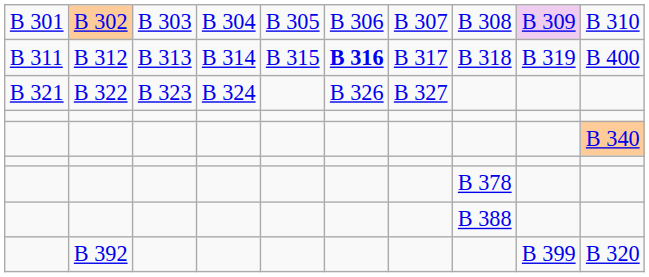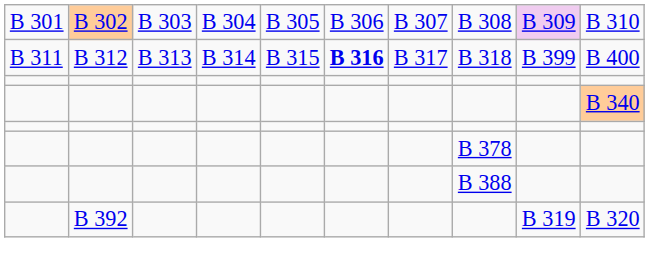B 312 | column 9: B 319 -> B 399
- row: B 321 | B 322 | B 323 | B 324 | B 326 | B 327
B 392 | column 9: B 399 -> B 319
